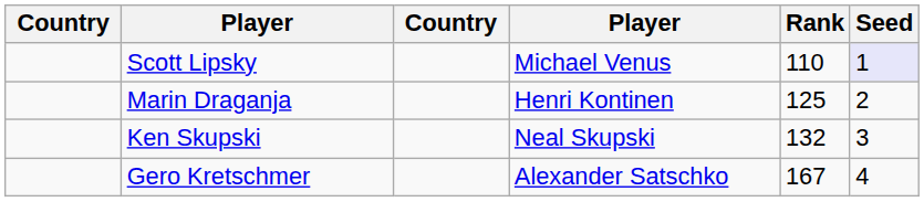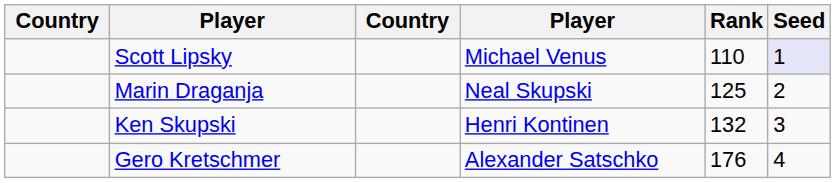Marin Draganja | column 4: Henri Kontinen -> Neal Skupski
Ken Skupski | column 4: Neal Skupski -> Henri Kontinen
Gero Kretschmer | Rank: 167 -> 176
